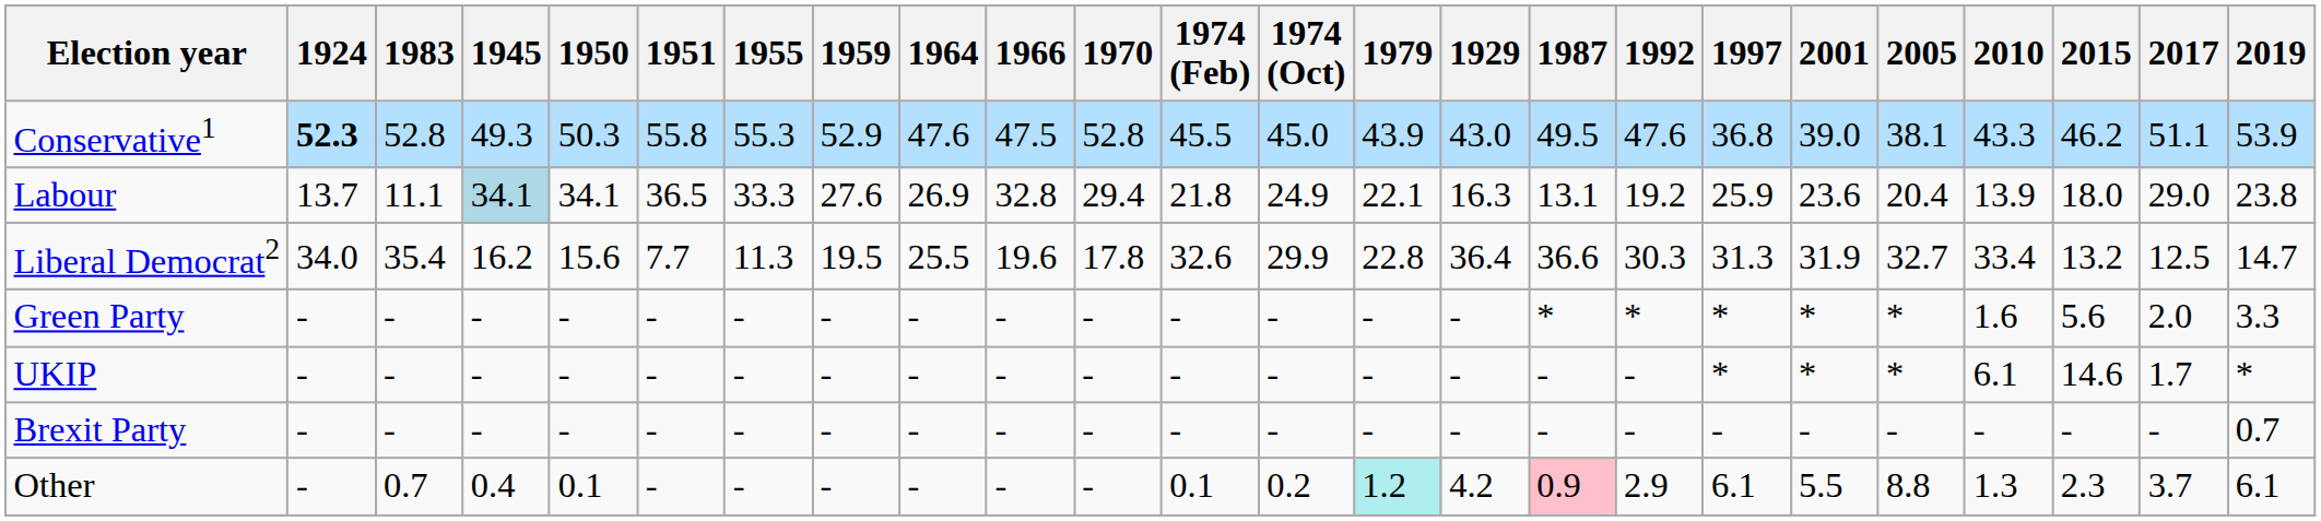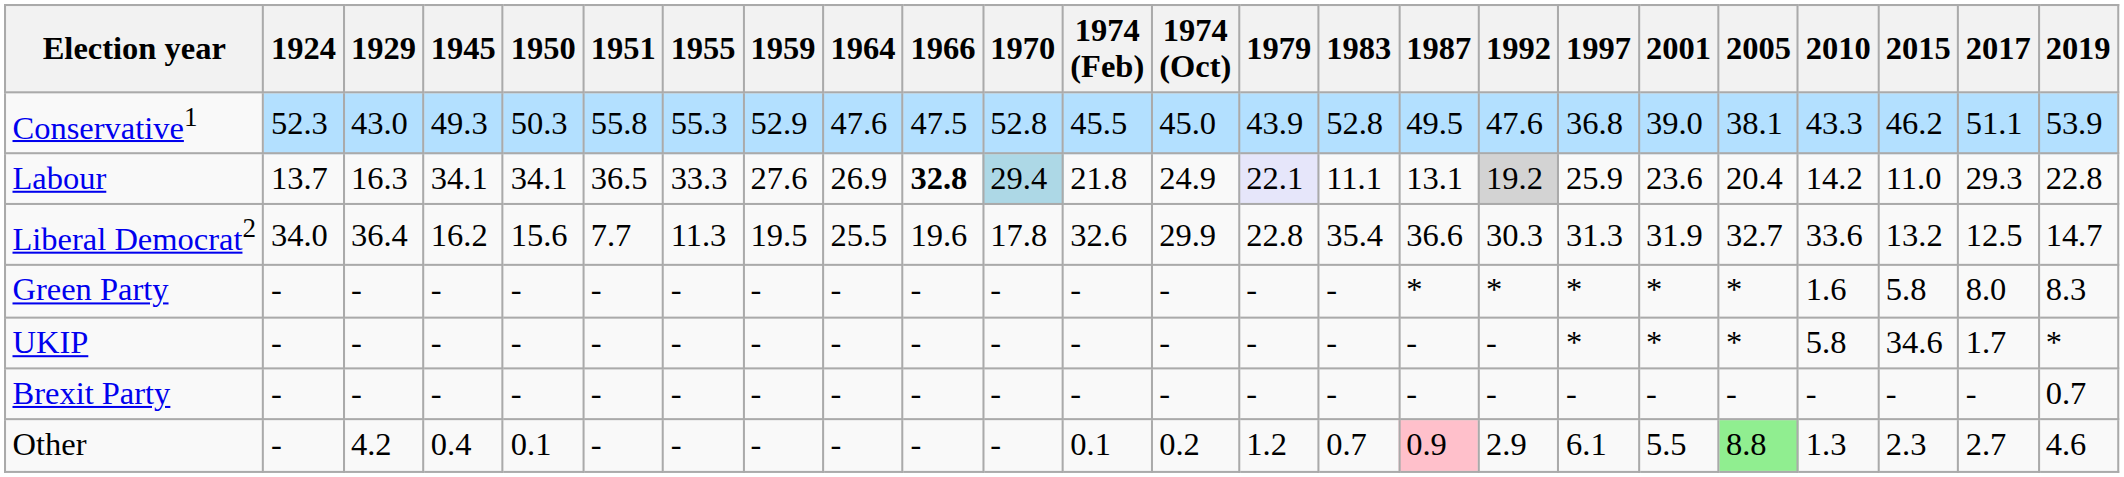columns swapped: 1929 <-> 1983
Conservative1 | 1924: bold -> normal
Labour | 1945: lightblue background -> no background
Labour | 1966: normal -> bold
Labour | 1970: no background -> lightblue background
Labour | 1979: no background -> lavender background
Labour | 1992: no background -> lightgrey background
Labour | 2010: 13.9 -> 14.2
Labour | 2015: 18.0 -> 11.0
Labour | 2017: 29.0 -> 29.3
Labour | 2019: 23.8 -> 22.8
Liberal Democrat2 | 2010: 33.4 -> 33.6
Green Party | 2015: 5.6 -> 5.8
Green Party | 2017: 2.0 -> 8.0
Green Party | 2019: 3.3 -> 8.3
UKIP | 2010: 6.1 -> 5.8
UKIP | 2015: 14.6 -> 34.6
Other | 1979: paleturquoise background -> no background
Other | 2005: no background -> lightgreen background
Other | 2017: 3.7 -> 2.7
Other | 2019: 6.1 -> 4.6
